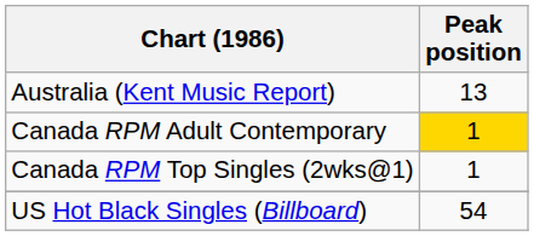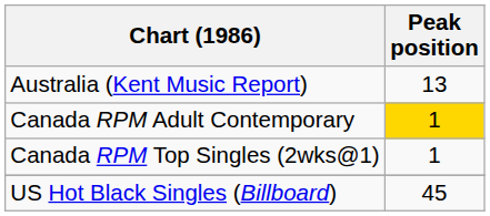US Hot Black Singles (Billboard) | Peak position: 54 -> 45
